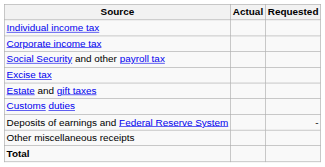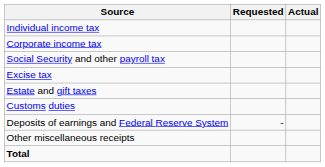columns swapped: Requested <-> Actual
